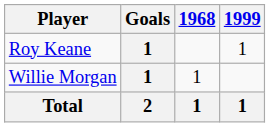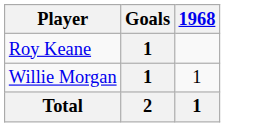- column: 1999 | 1 | 1
